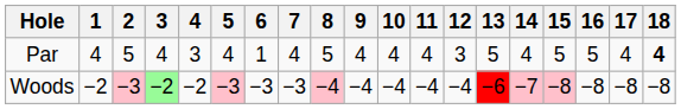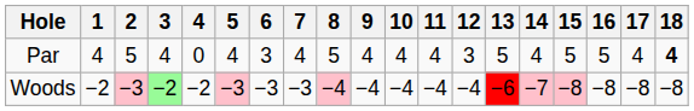Par | 4: 3 -> 0
Par | 6: 1 -> 3
